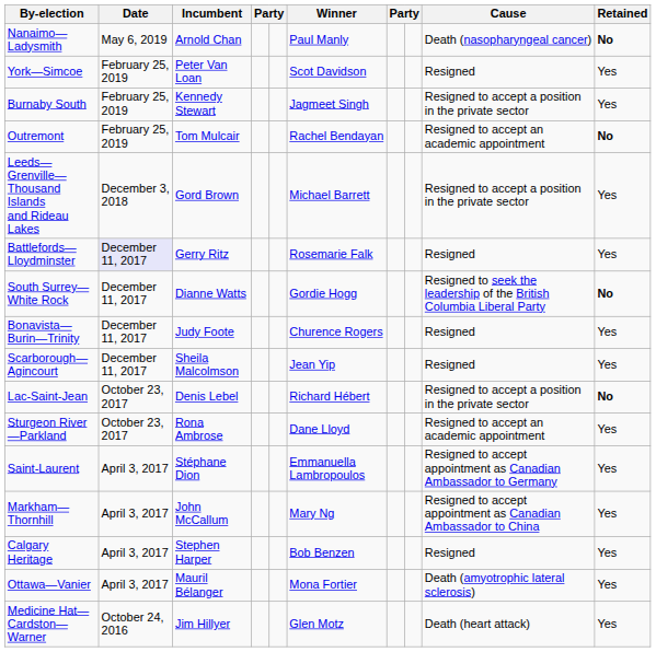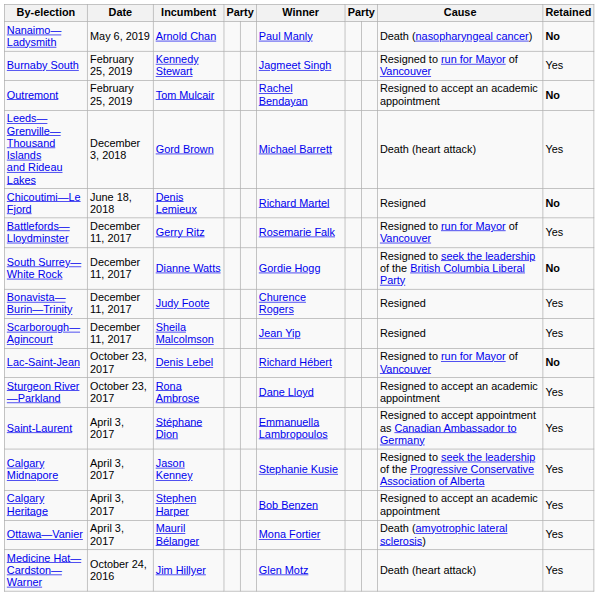- row: York—Simcoe | February 25, 2019 | Peter Van Loan | Scot Davidson | Resigned | Yes
Burnaby South | Cause: Resigned to accept a position in the private sector -> Resigned to run for Mayor of Vancouver
Leeds—Grenville— Thousand Islands and Rideau Lakes | Cause: Resigned to accept a position in the private sector -> Death (heart attack)
+ row: Chicoutimi—Le Fjord | June 18, 2018 | Denis Lemieux | Richard Martel | Resigned | No
Battlefords—Lloydminster | Date: lavender background -> no background
Battlefords—Lloydminster | Cause: Resigned -> Resigned to run for Mayor of Vancouver
Lac-Saint-Jean | Cause: Resigned to accept a position in the private sector -> Resigned to run for Mayor of Vancouver
- row: Markham—Thornhill | April 3, 2017 | John McCallum | Mary Ng | Resigned to accept appointment as Canadian Ambassador to China | Yes
+ row: Calgary Midnapore | April 3, 2017 | Jason Kenney | Stephanie Kusie | Resigned to seek the leadership of the Progressive Conservative Association of Alberta | Yes
Calgary Heritage | Cause: Resigned -> Resigned to accept an academic appointment
